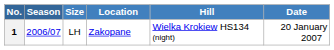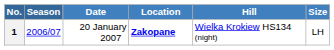columns swapped: Date <-> Size
1 | Location: normal -> bold
